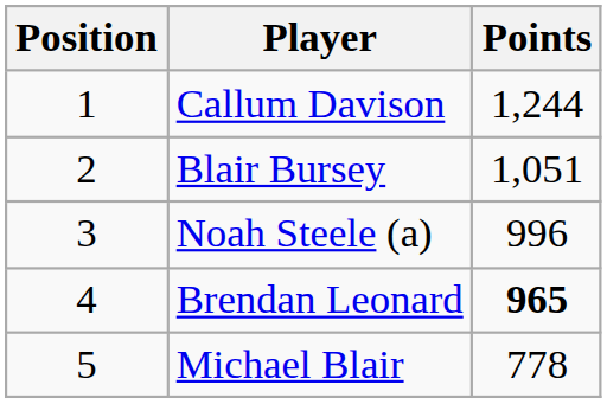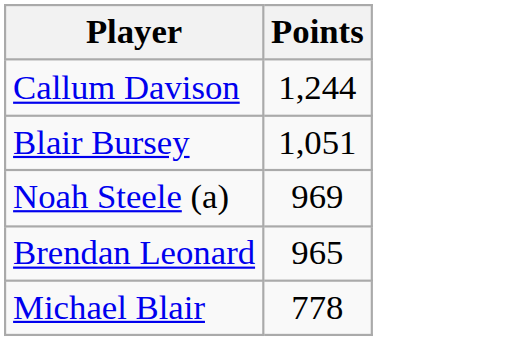- column: Position | 1 | 2 | 3 | 4 | 5
Noah Steele (a) | Points: 996 -> 969
Brendan Leonard | Points: bold -> normal
